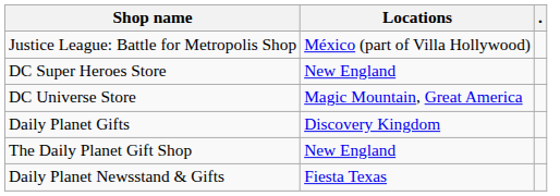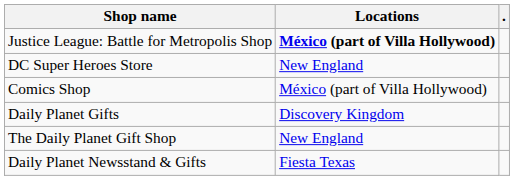Justice League: Battle for Metropolis Shop | Locations: normal -> bold
+ row: Comics Shop | México (part of Villa Hollywood)
- row: DC Universe Store | Magic Mountain, Great America
